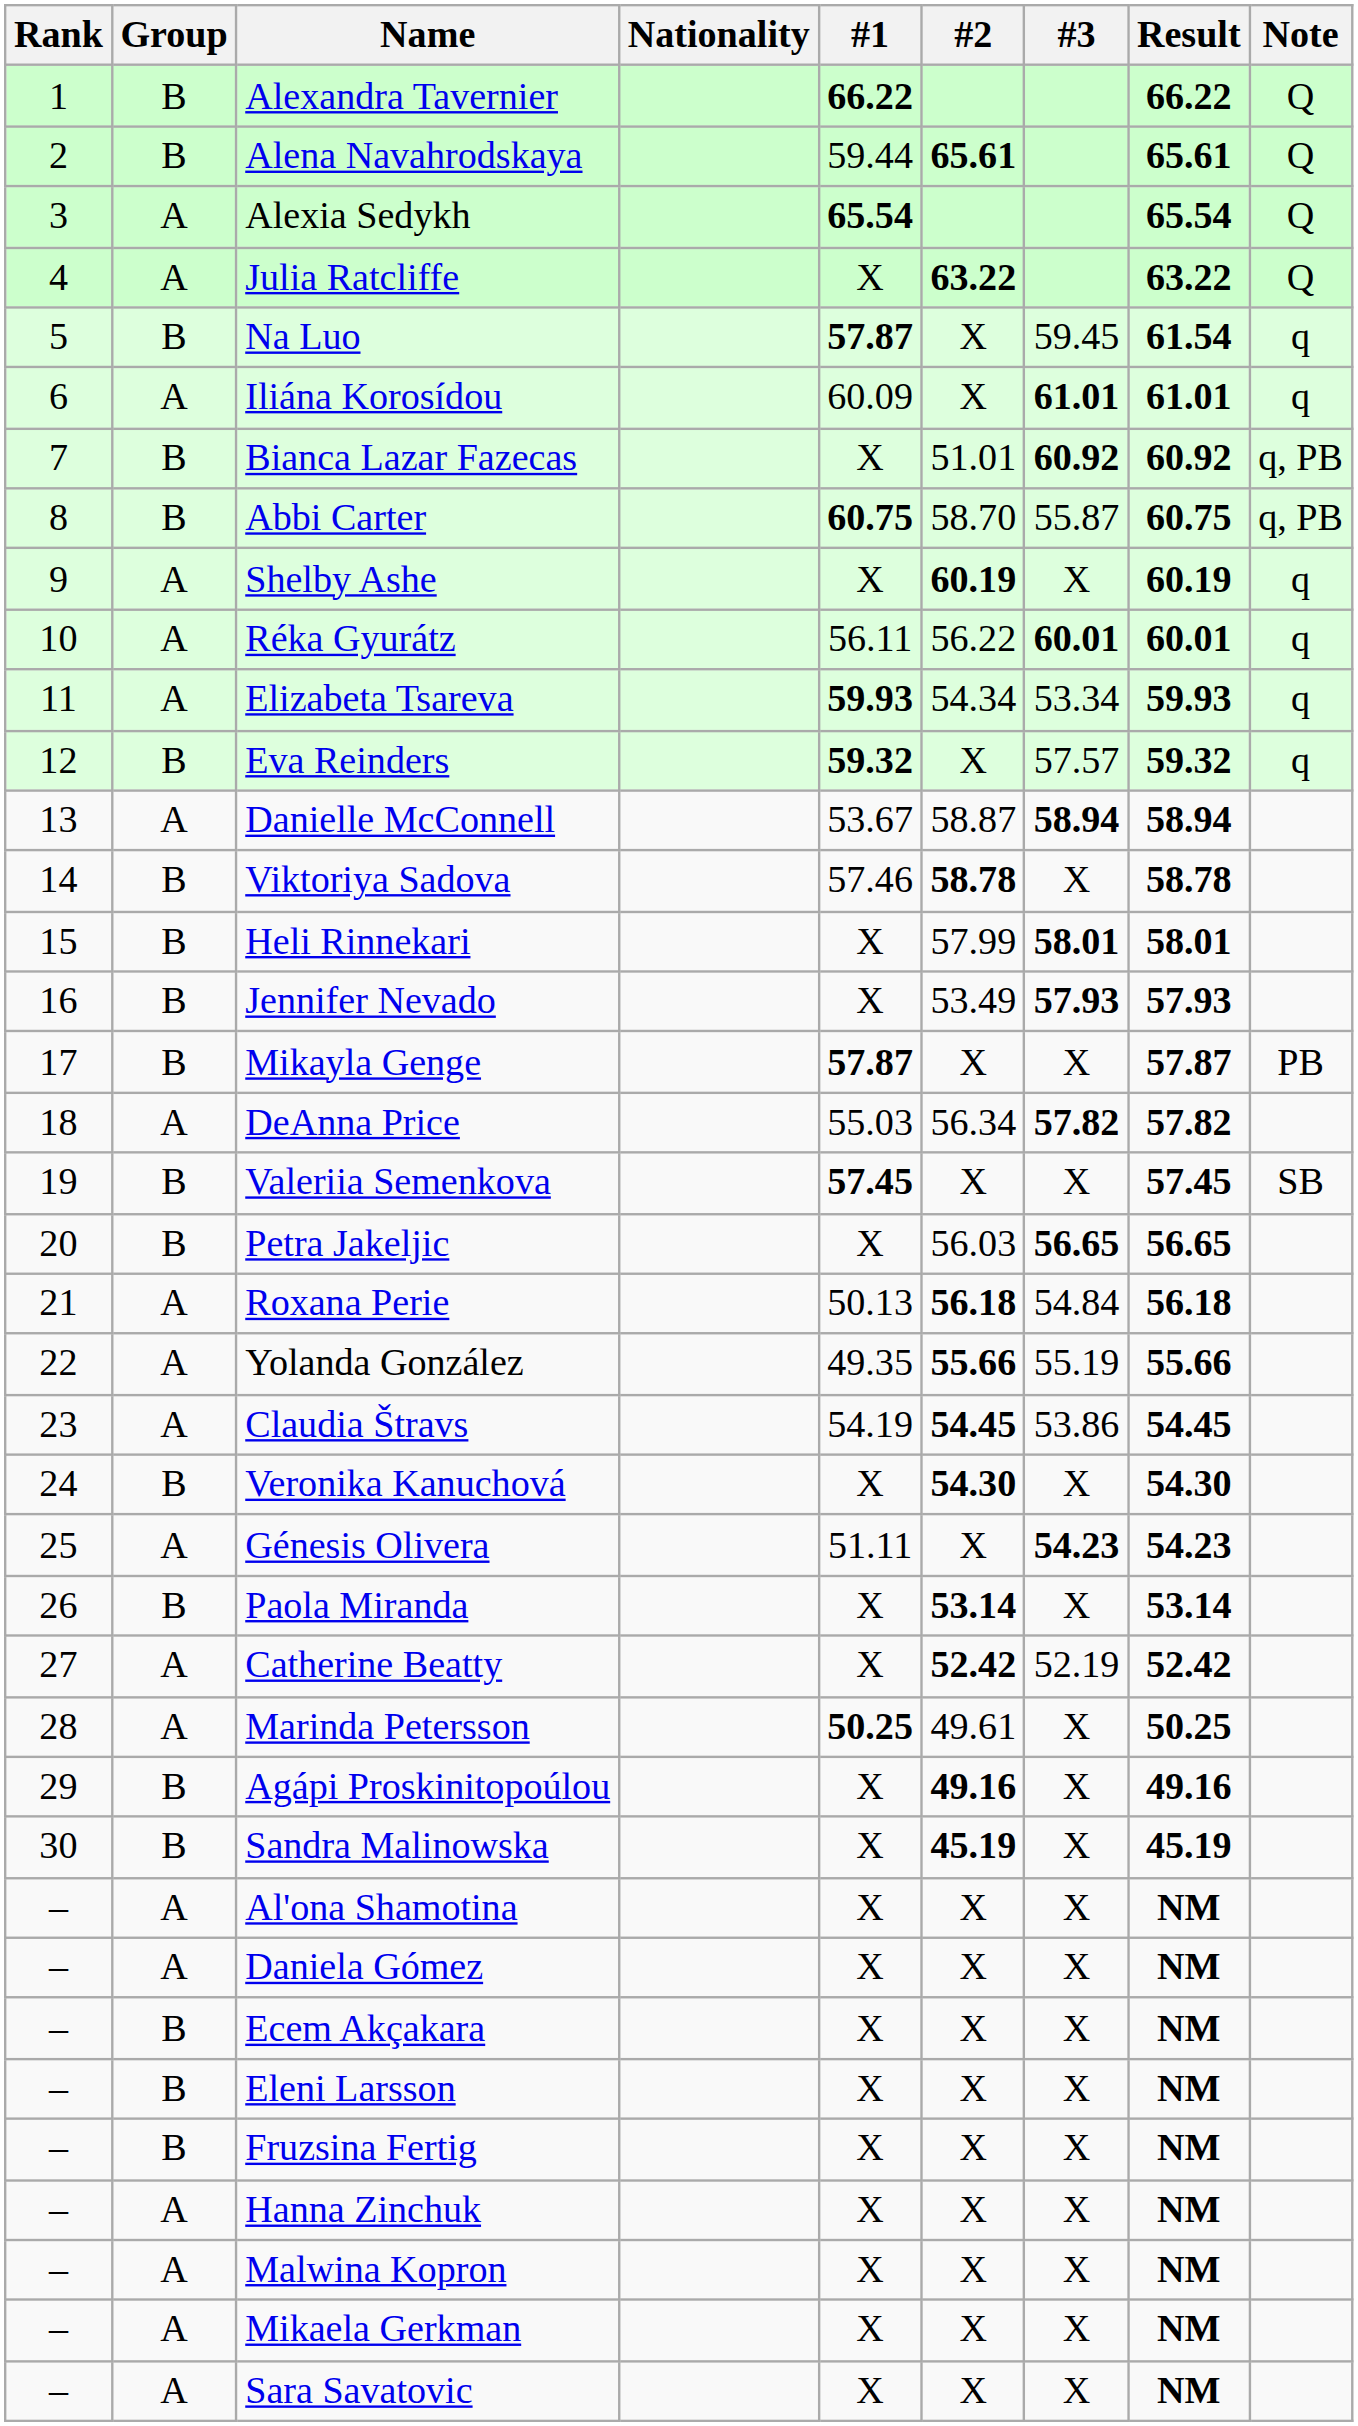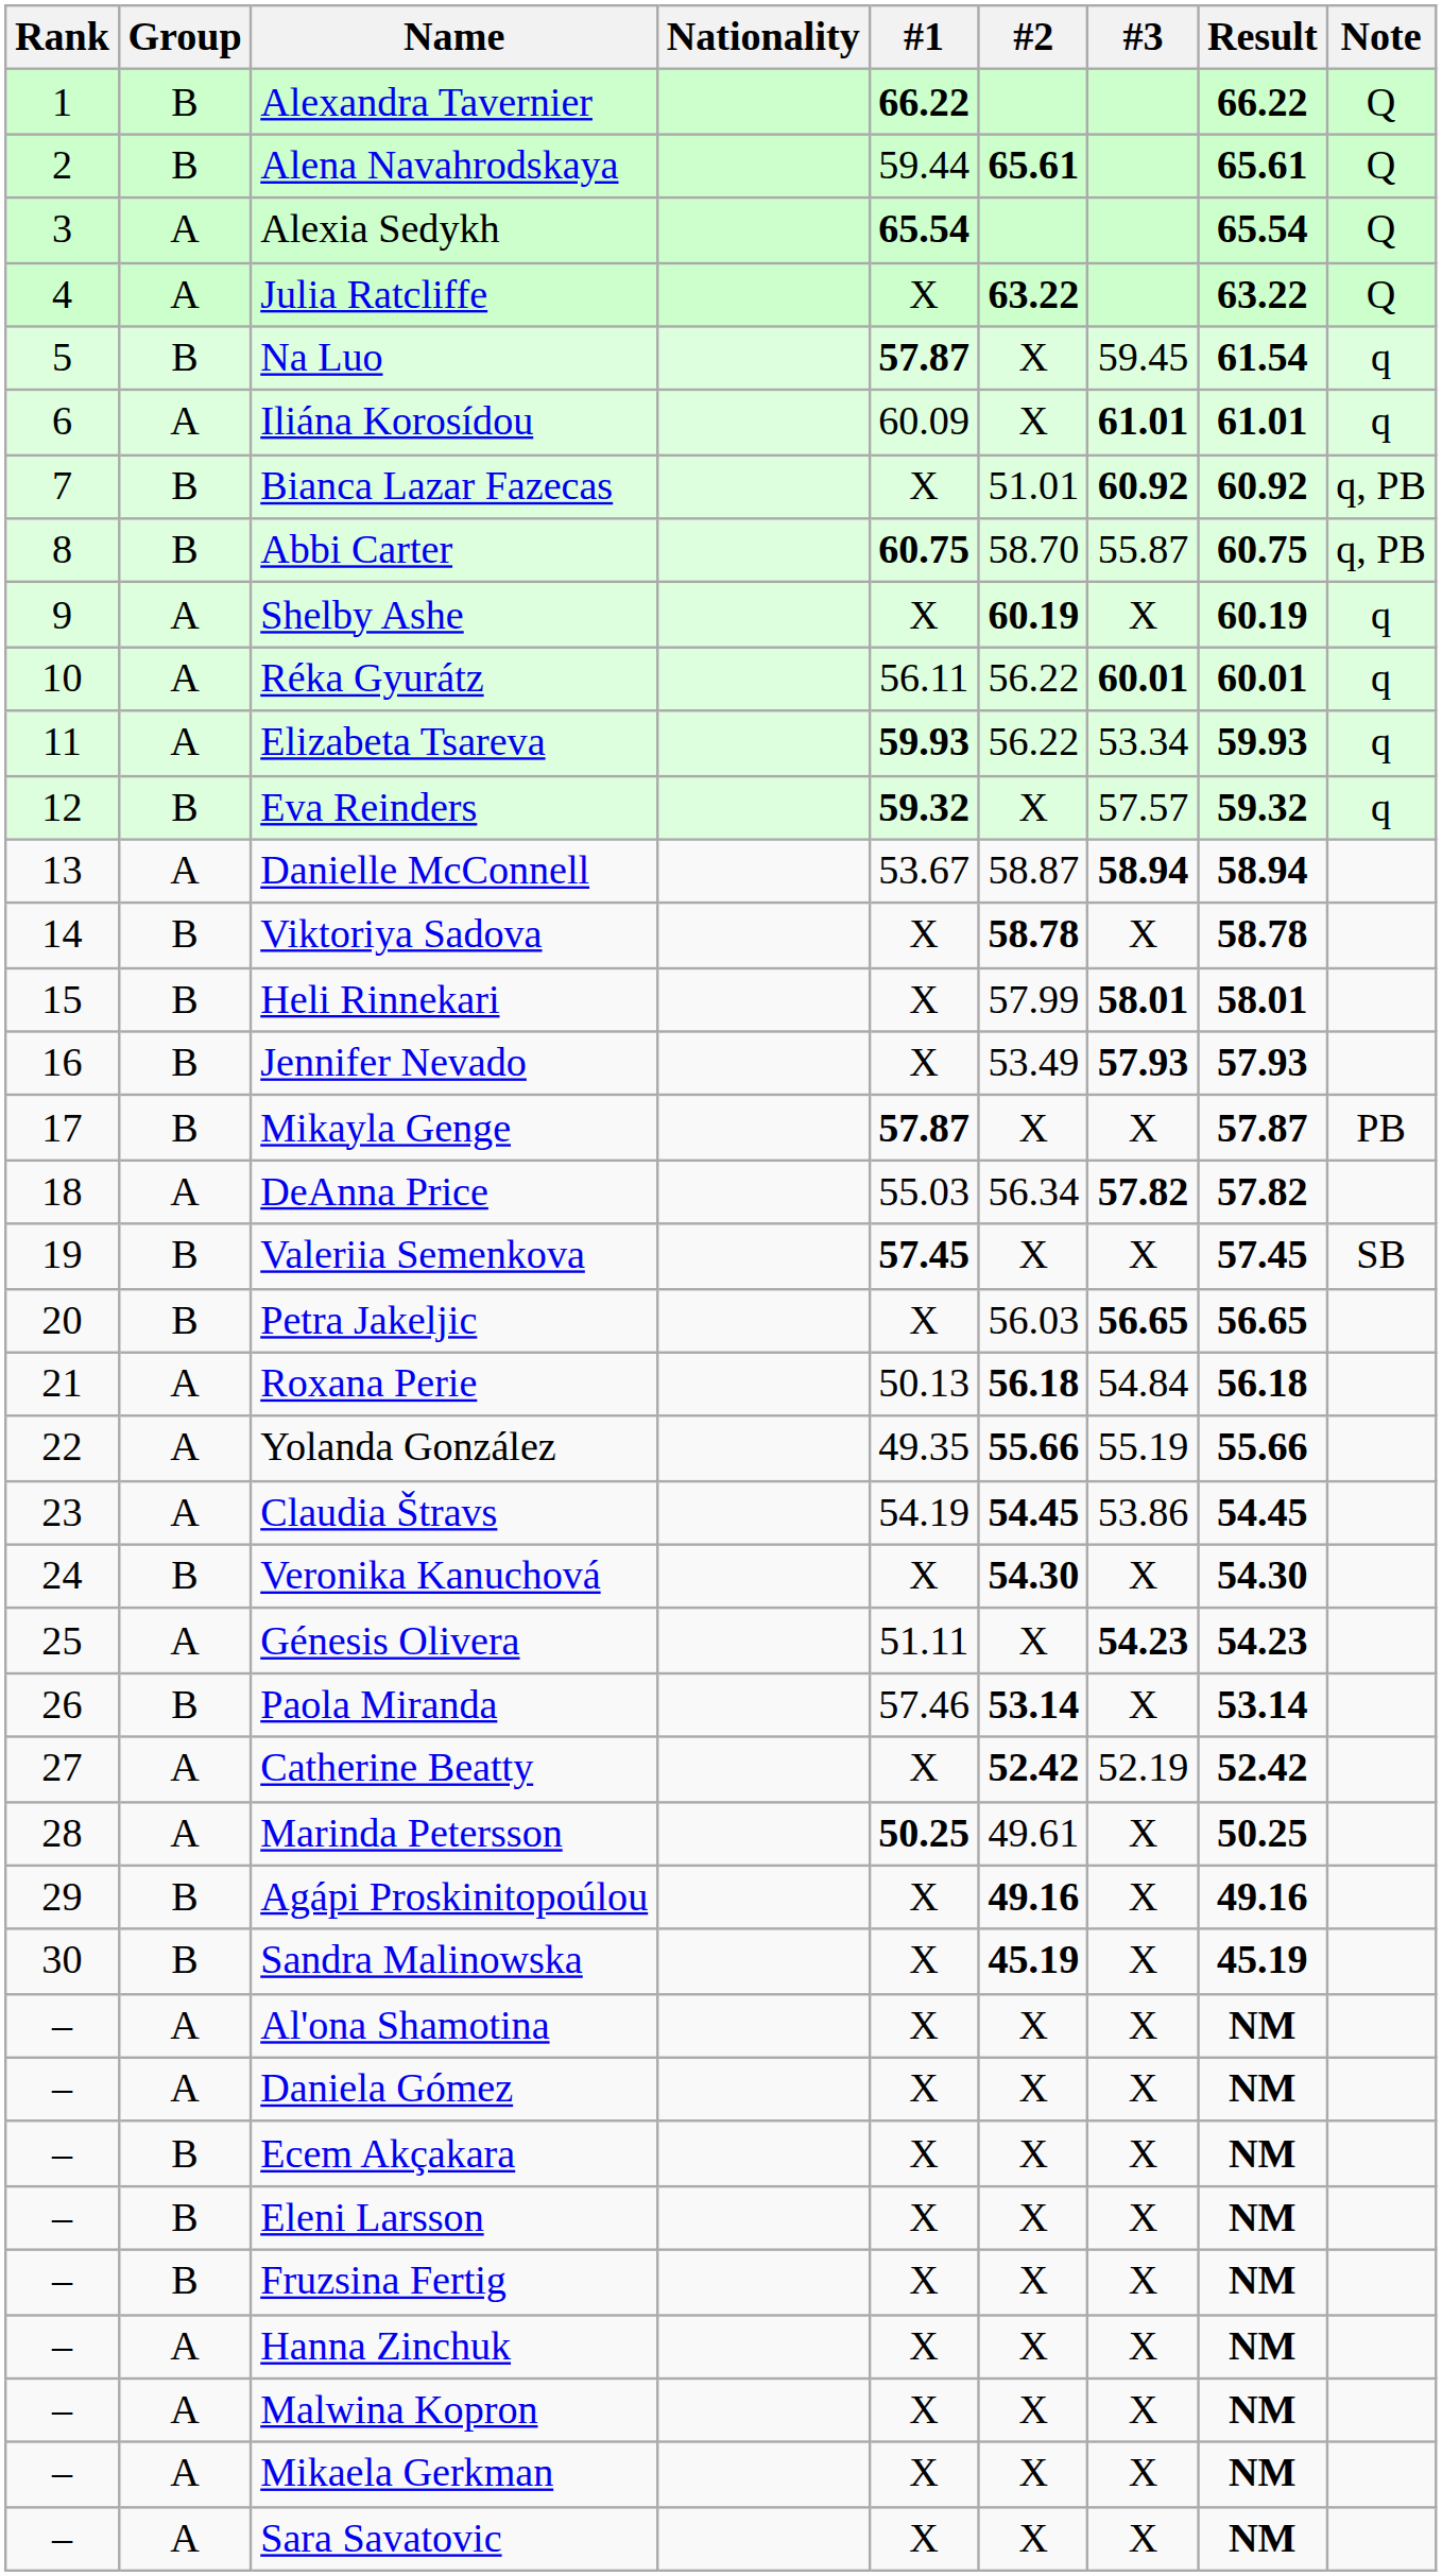Elizabeta Tsareva | #2: 54.34 -> 56.22
Viktoriya Sadova | #1: 57.46 -> X
Paola Miranda | #1: X -> 57.46
